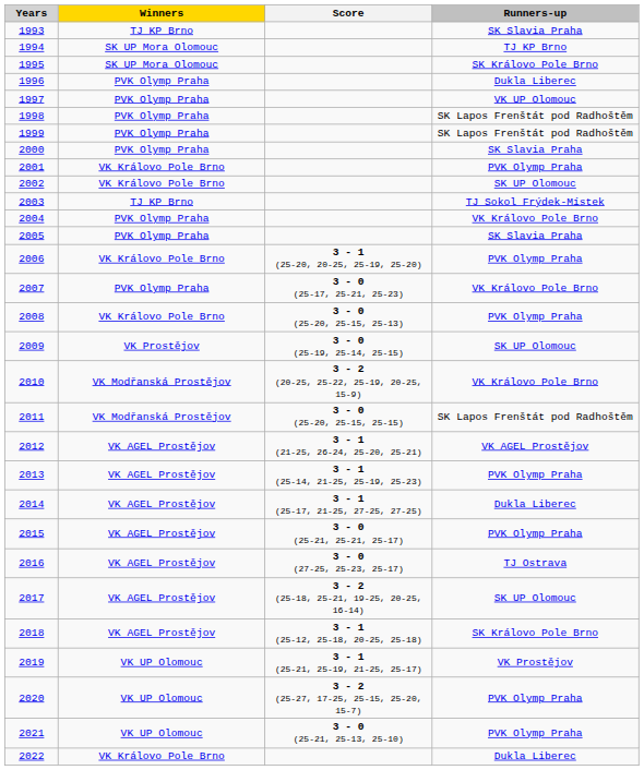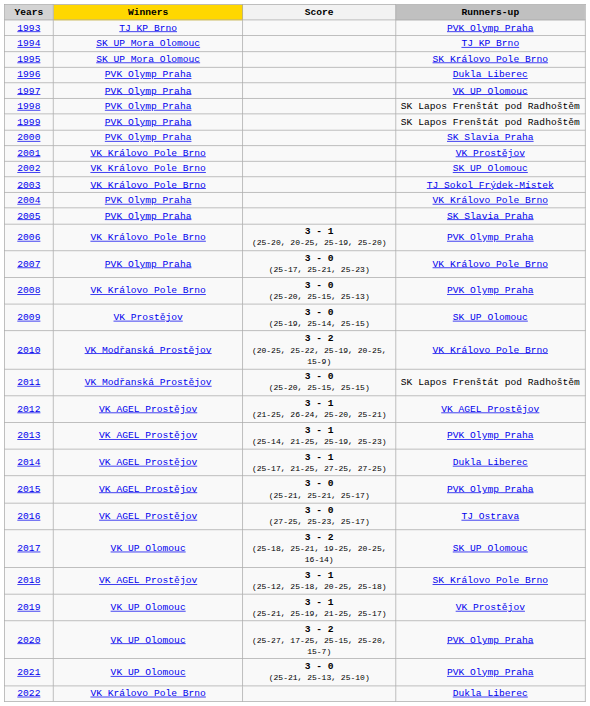1993 | Runners-up: SK Slavia Praha -> PVK Olymp Praha
2001 | Runners-up: PVK Olymp Praha -> VK Prostějov
2003 | Winners: TJ KP Brno -> VK Královo Pole Brno
2017 | Winners: VK AGEL Prostějov -> VK UP Olomouc
